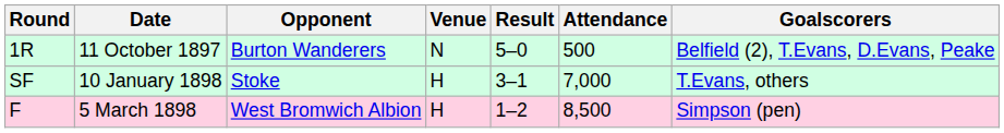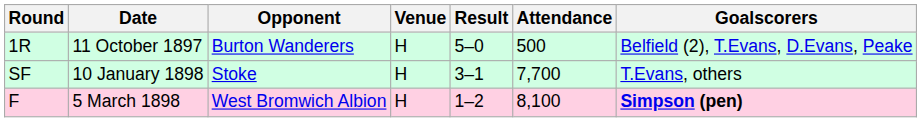11 October 1897 | Venue: N -> H
10 January 1898 | Attendance: 7,000 -> 7,700
5 March 1898 | Attendance: 8,500 -> 8,100
5 March 1898 | Goalscorers: normal -> bold
